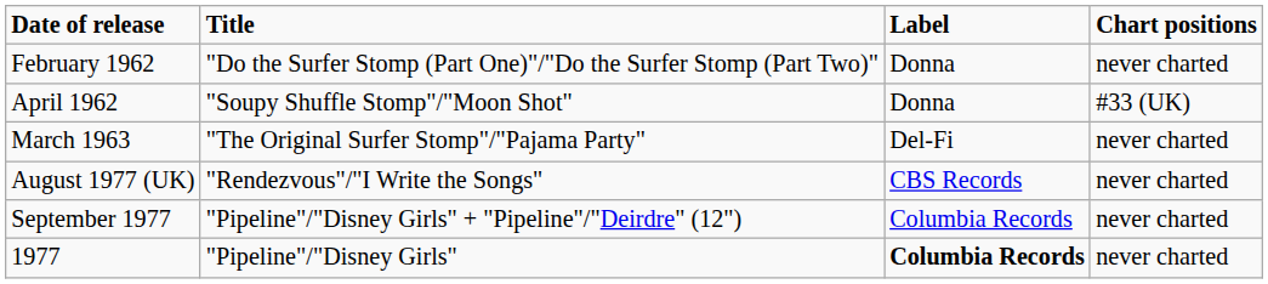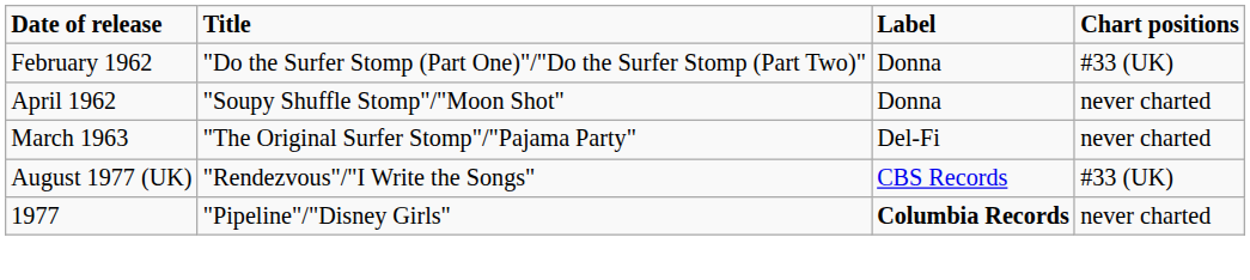February 1962 | Chart positions: never charted -> #33 (UK)
April 1962 | Chart positions: #33 (UK) -> never charted
August 1977 (UK) | Chart positions: never charted -> #33 (UK)
- row: September 1977 | "Pipeline"/"Disney Girls" + "Pipeline"/"Deirdre" (12") | Columbia Records | never charted
